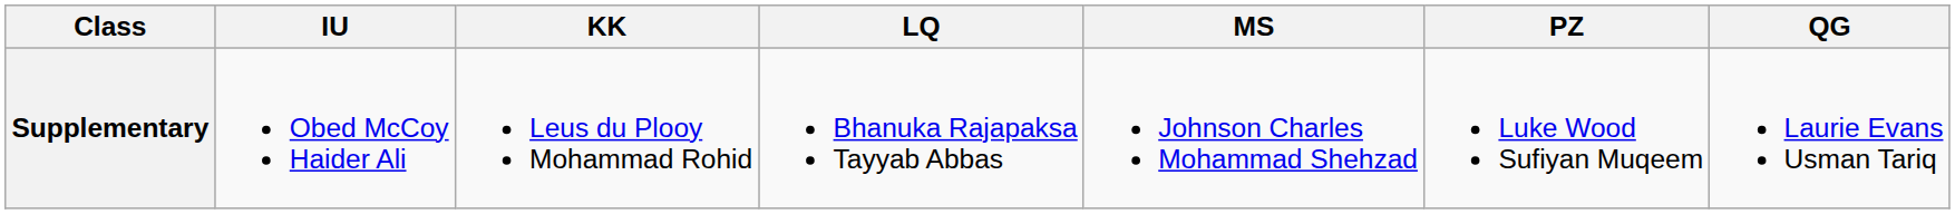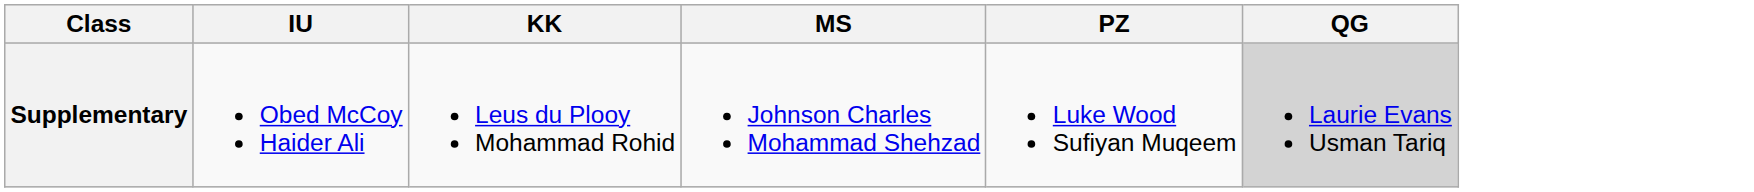- column: LQ | Bhanuka Rajapaksa Tayyab Abbas
Supplementary | QG: no background -> lightgrey background
